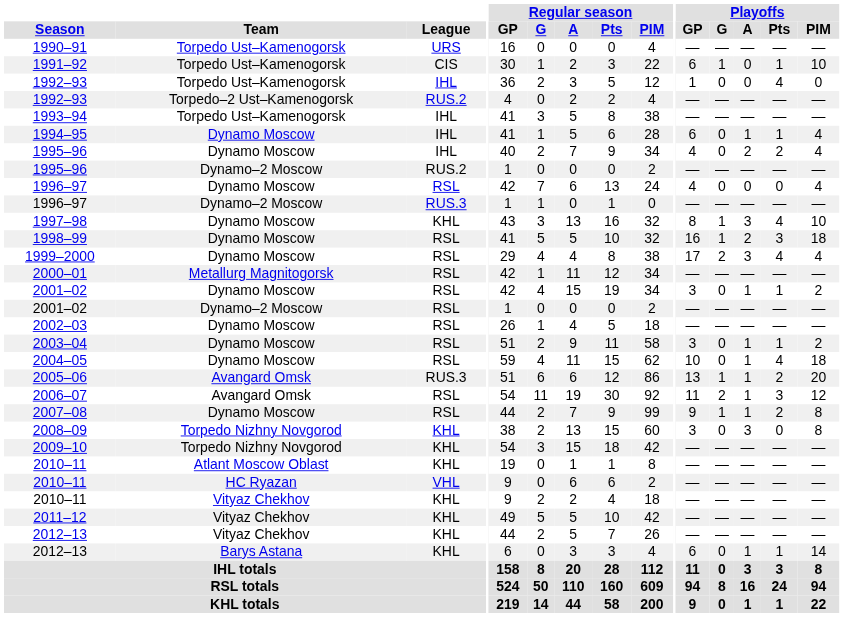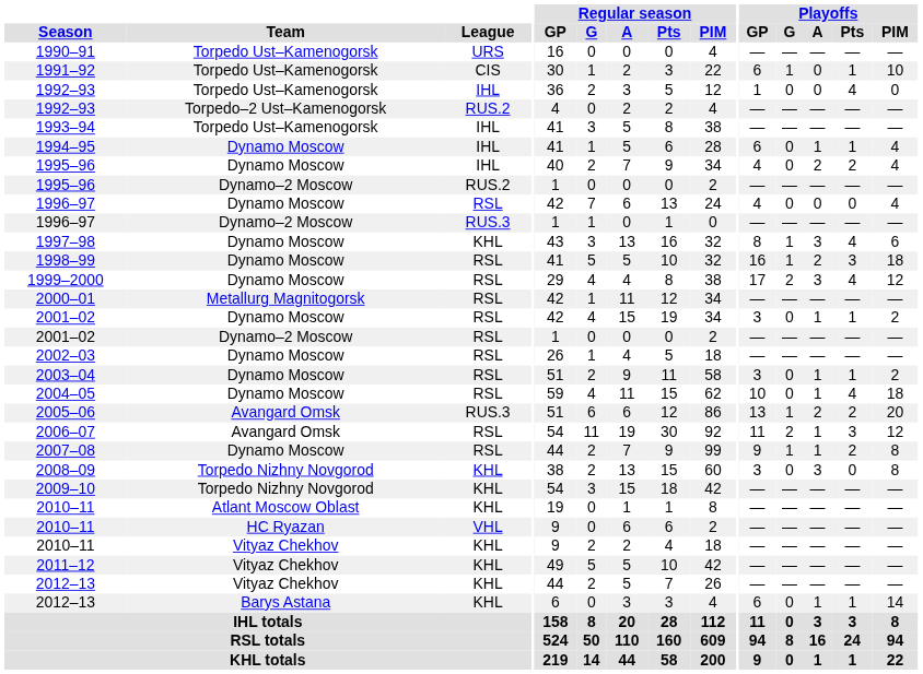1997–98 | Playoffs / PIM: 10 -> 6
1999–2000 | Playoffs / PIM: 4 -> 12
2005–06 | Playoffs / A: 1 -> 2
